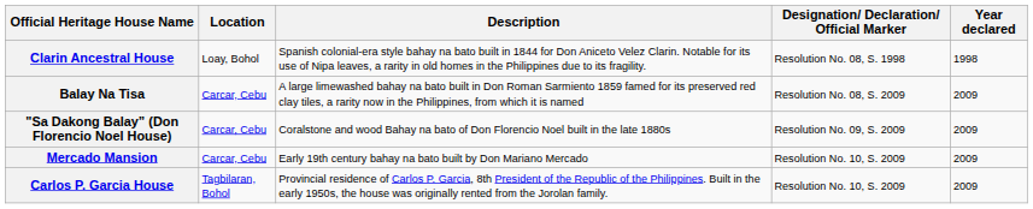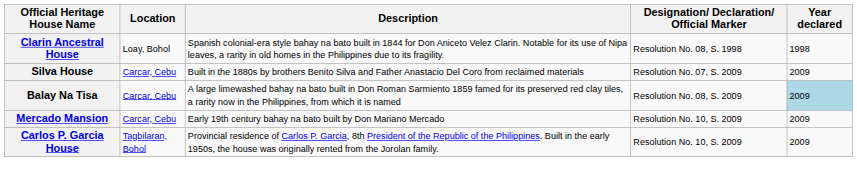+ row: Silva House | Carcar, Cebu | Built in the 1880s by brothers Benito Silva and Father Anastacio Del Coro from reclaimed materials | Resolution No. 07, S. 2009 | 2009
Balay Na Tisa | Year declared: no background -> lightblue background
- row: "Sa Dakong Balay” (Don Florencio Noel House) | Carcar, Cebu | Coralstone and wood Bahay na bato of Don Florencio Noel built in the late 1880s | Resolution No. 09, S. 2009 | 2009
